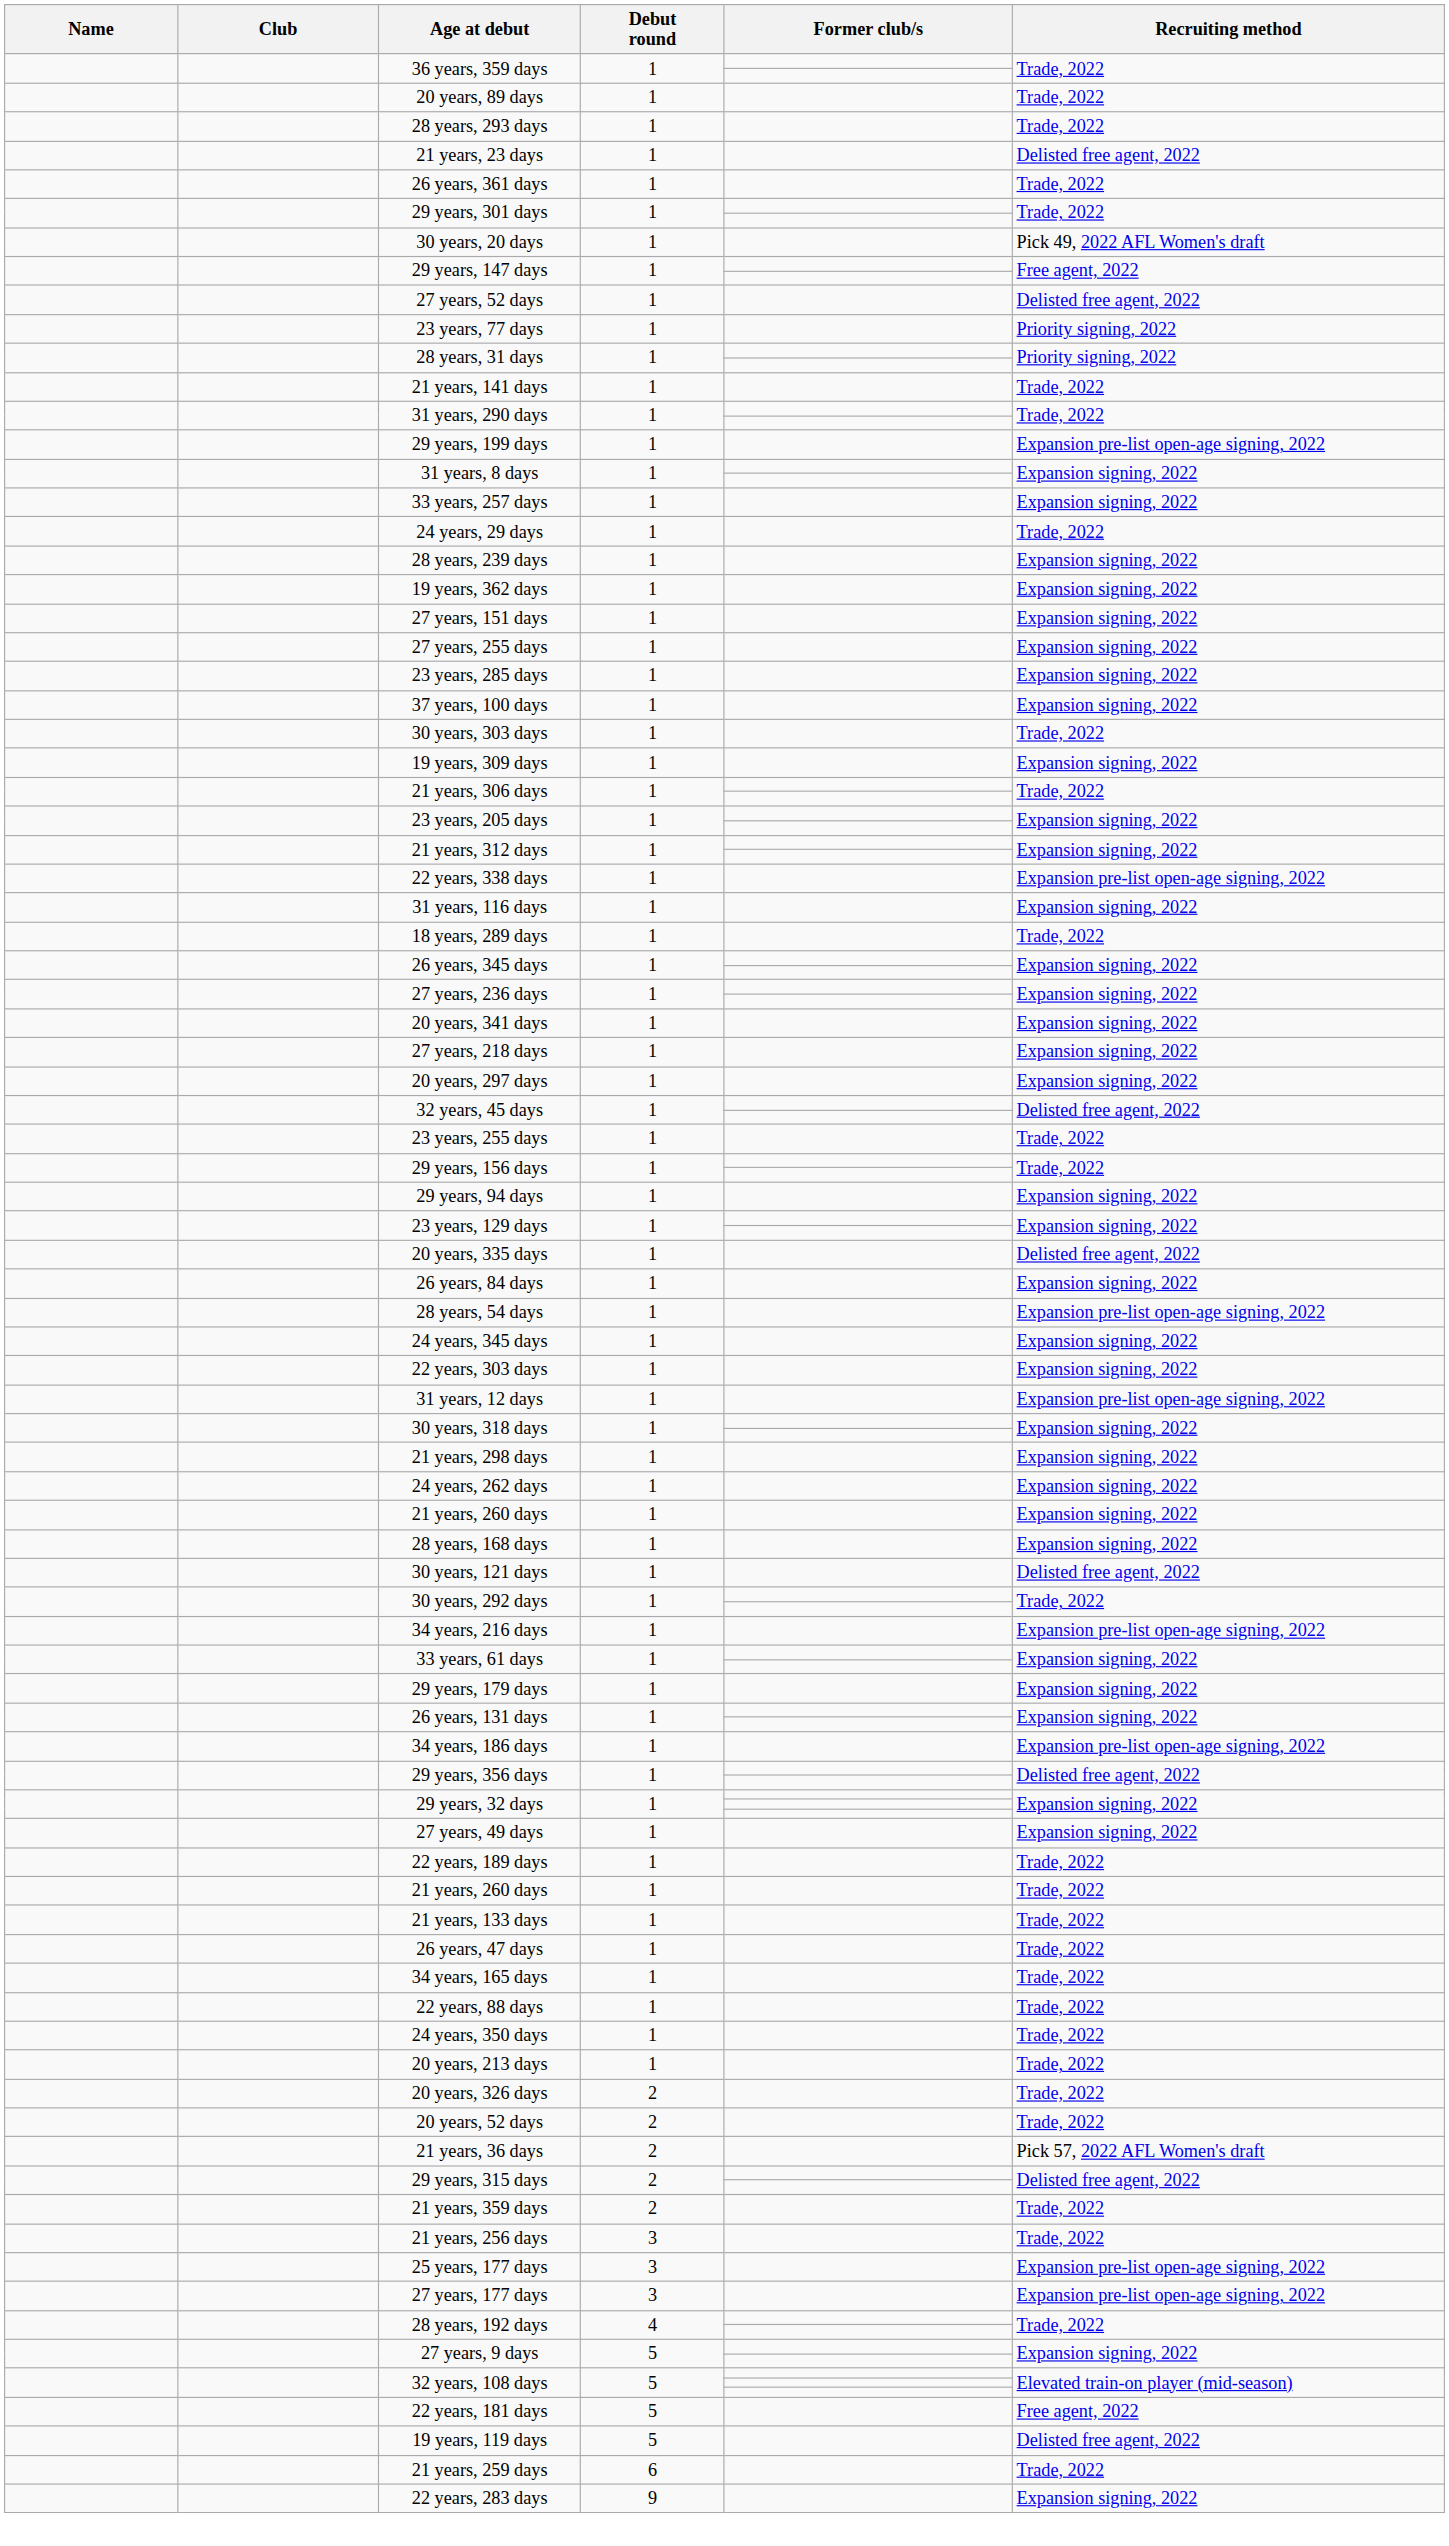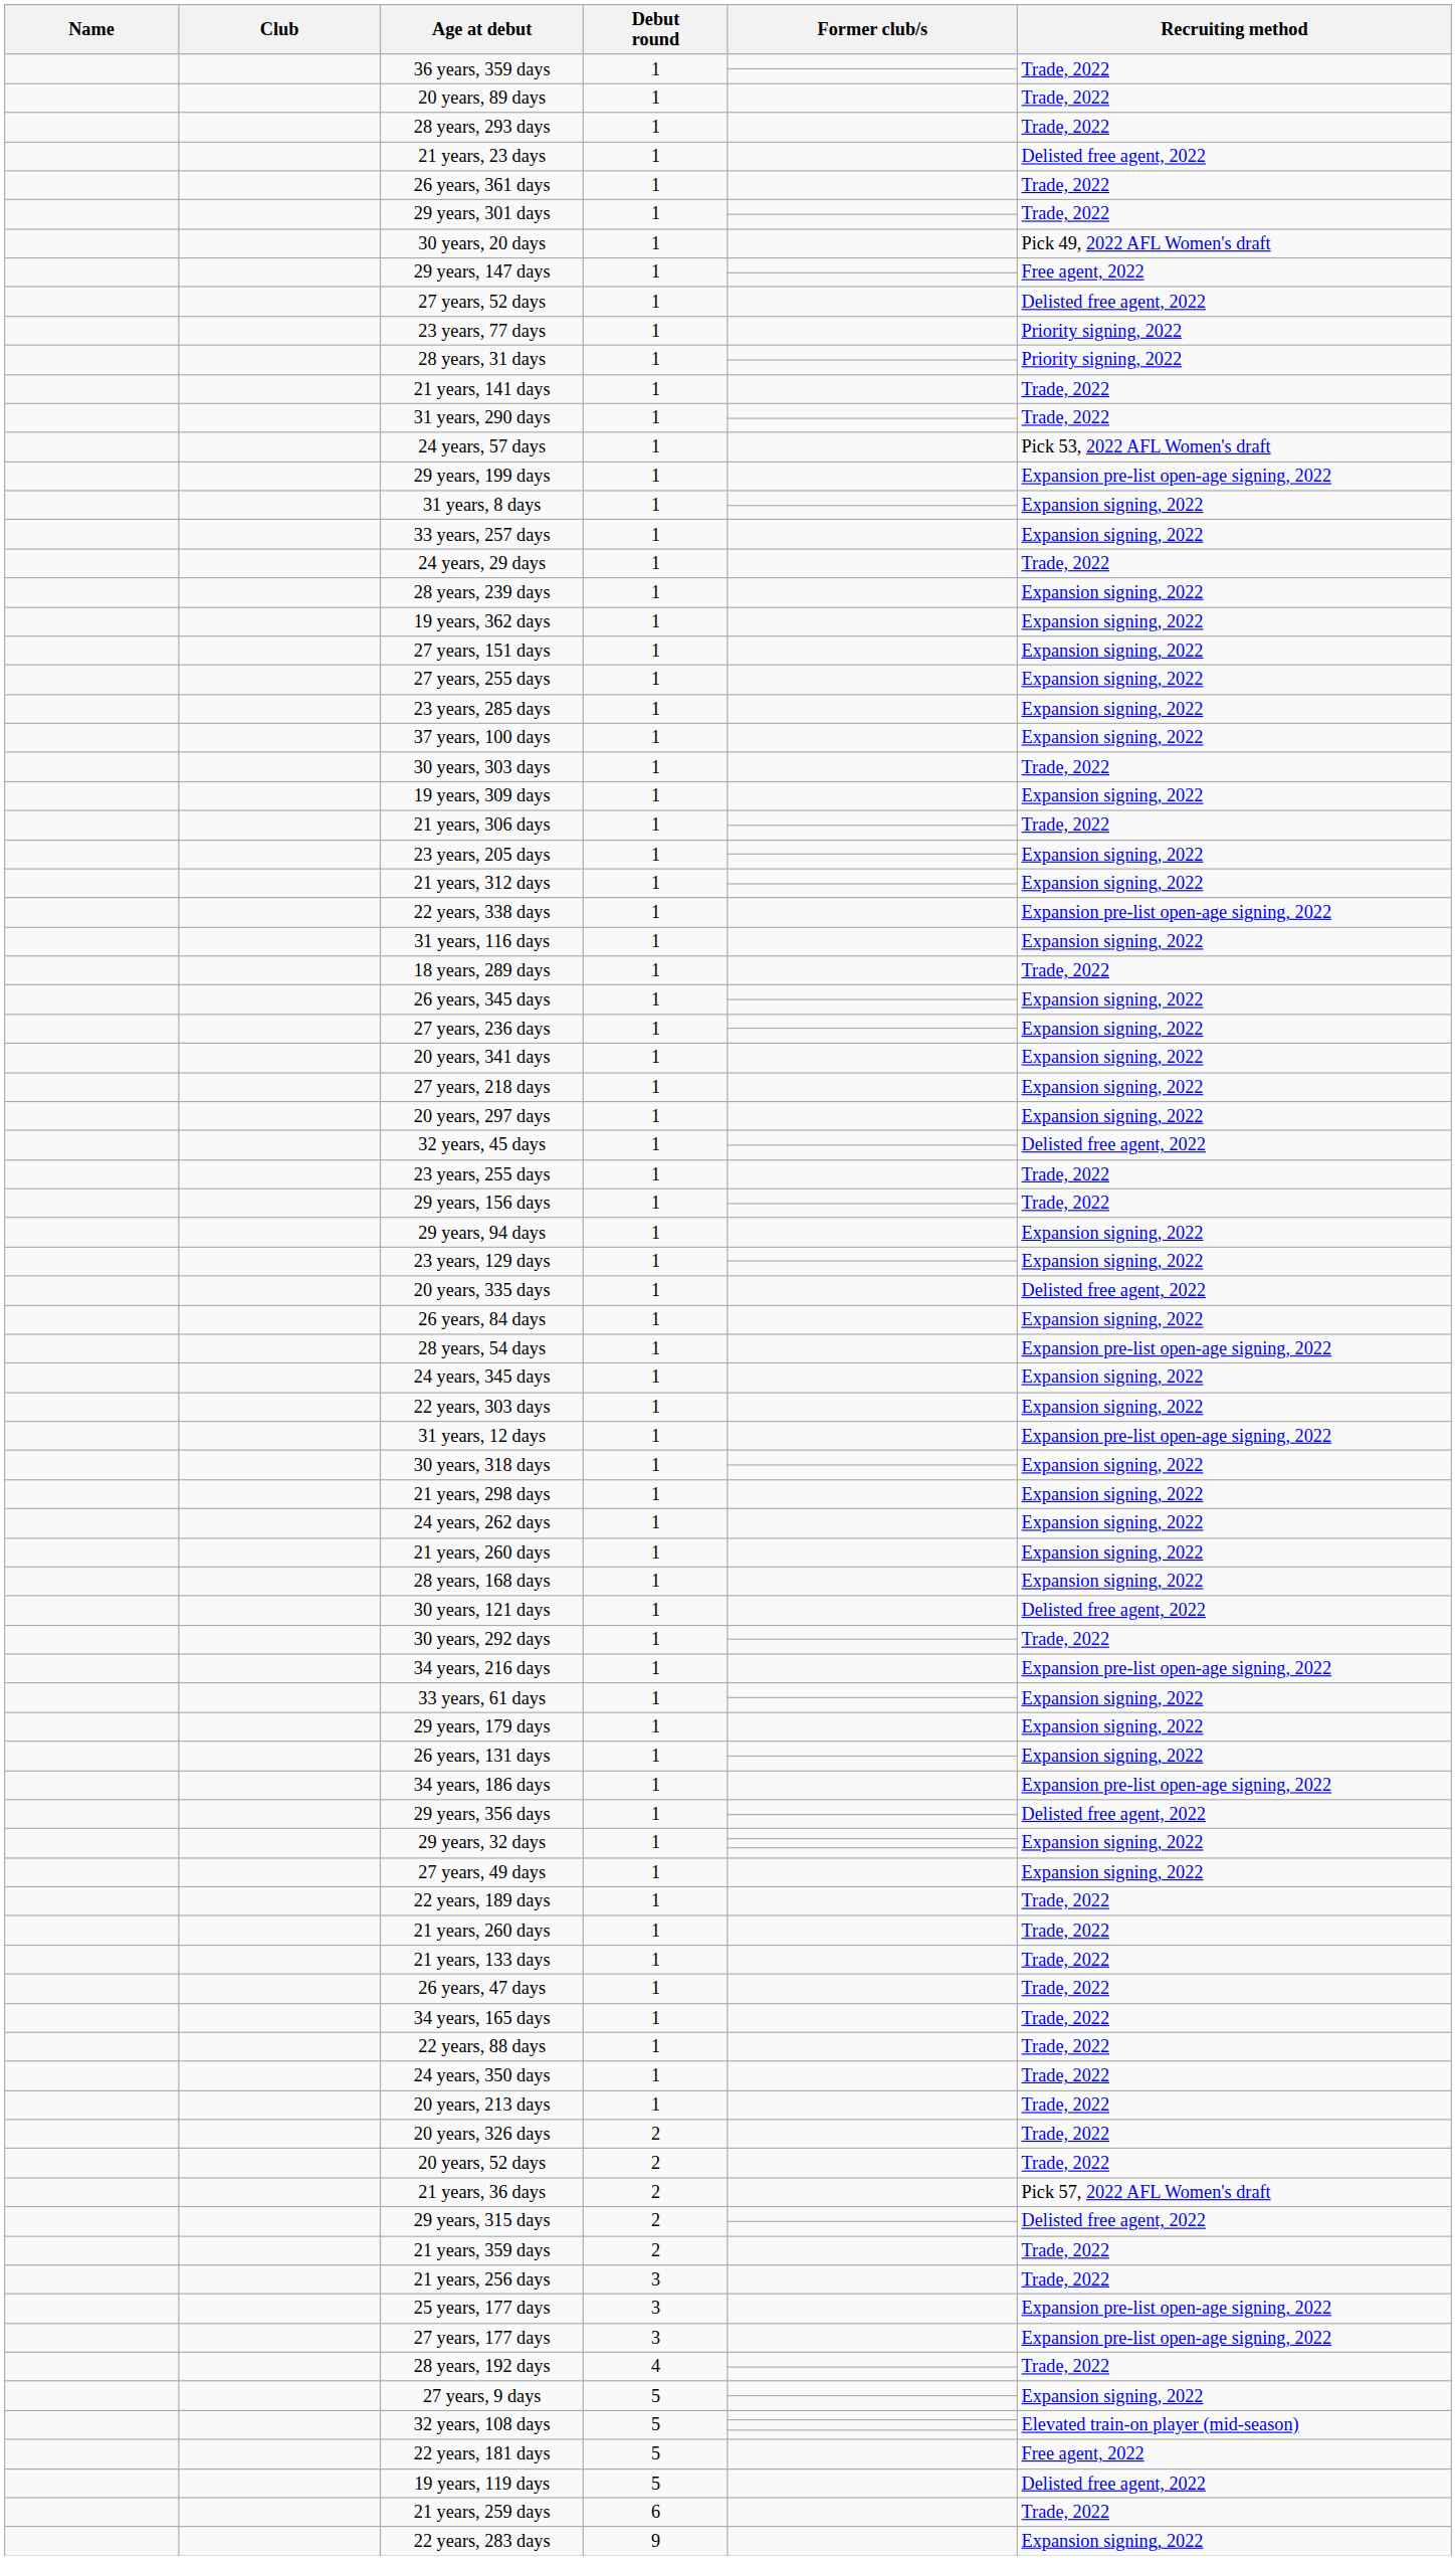+ row: 24 years, 57 days | 1 | Pick 53, 2022 AFL Women's draft
